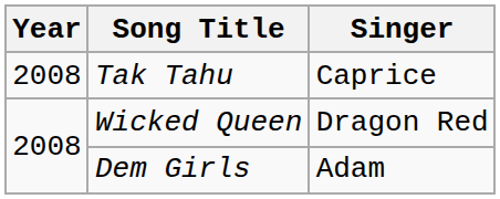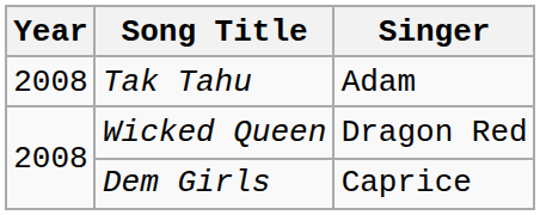Tak Tahu | Singer: Caprice -> Adam
Dem Girls | Singer: Adam -> Caprice
